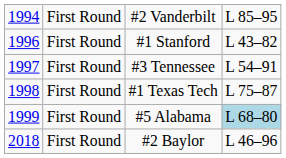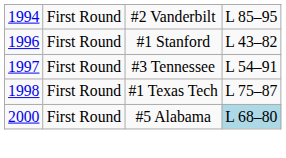#5 Alabama | column 1: 1999 -> 2000
- row: 2018 | First Round | #2 Baylor | L 46–96
